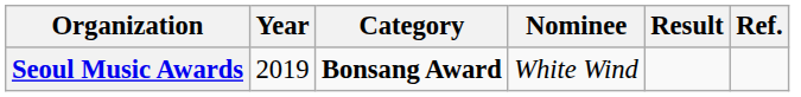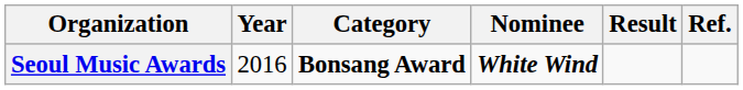Seoul Music Awards | Year: 2019 -> 2016
Seoul Music Awards | Nominee: normal -> bold
